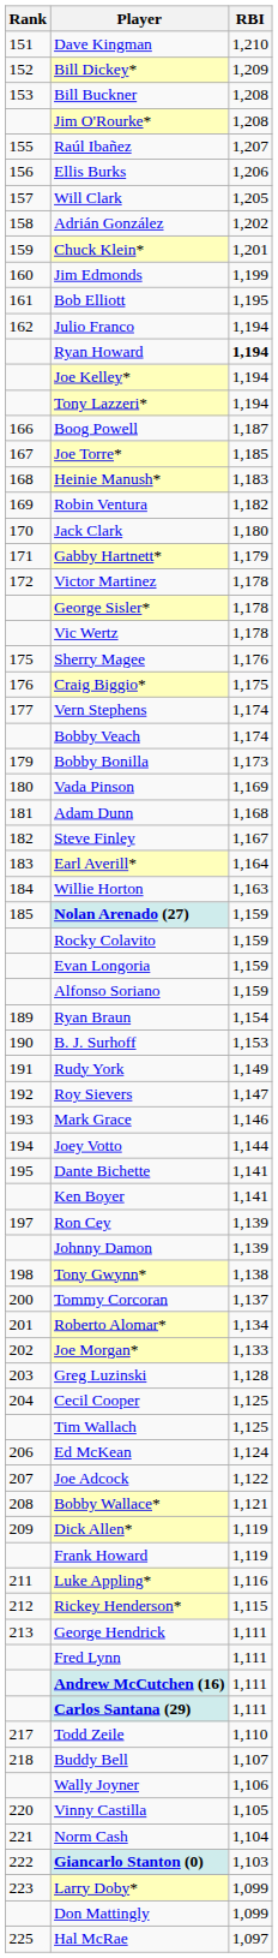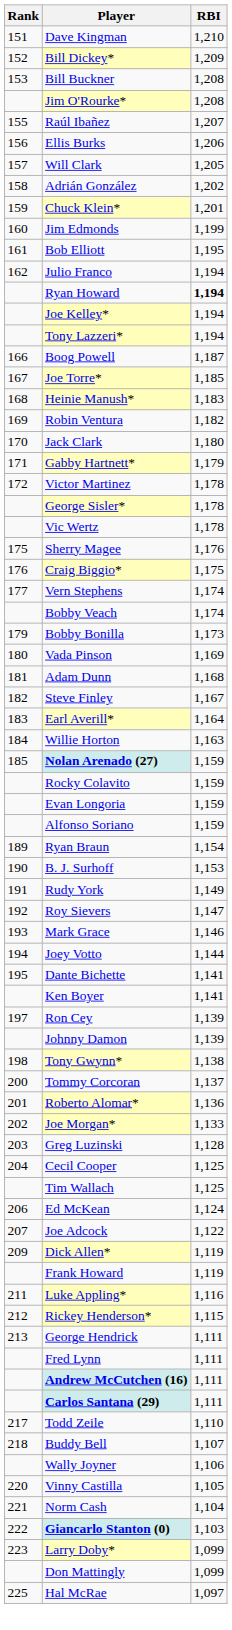Roberto Alomar* | RBI: 1,134 -> 1,136
- row: 208 | Bobby Wallace* | 1,121
